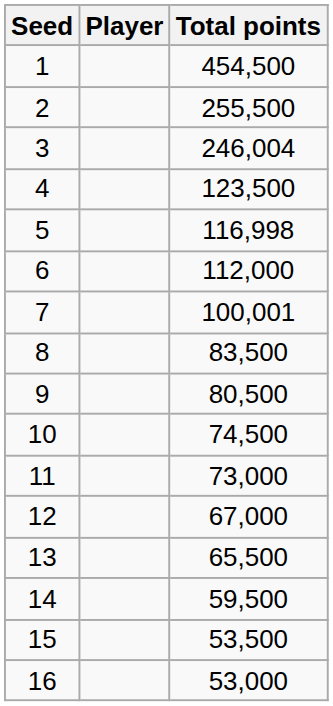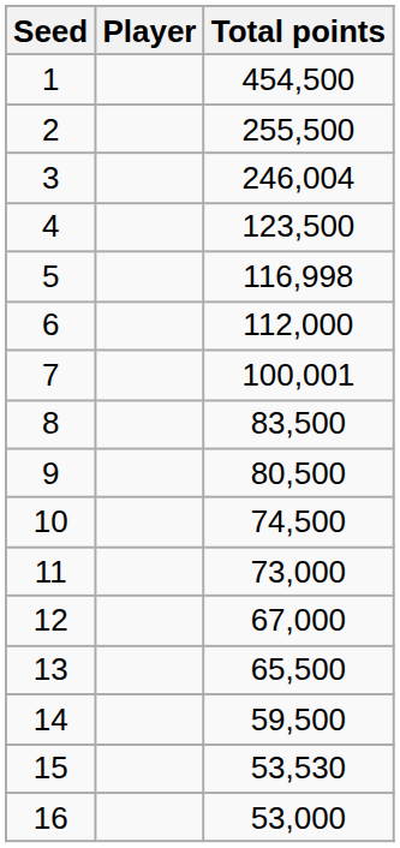15 | Total points: 53,500 -> 53,530
